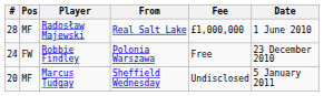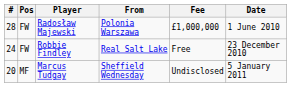Radosław Majewski | Pos: MF -> FW
Radosław Majewski | From: Real Salt Lake -> Polonia Warszawa
Robbie Findley | From: Polonia Warszawa -> Real Salt Lake
